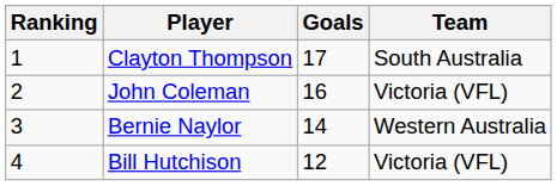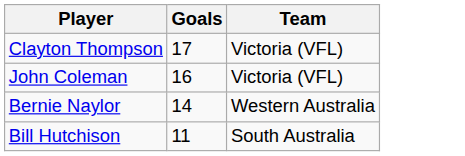- column: Ranking | 1 | 2 | 3 | 4
Clayton Thompson | Team: South Australia -> Victoria (VFL)
Bill Hutchison | Goals: 12 -> 11
Bill Hutchison | Team: Victoria (VFL) -> South Australia
